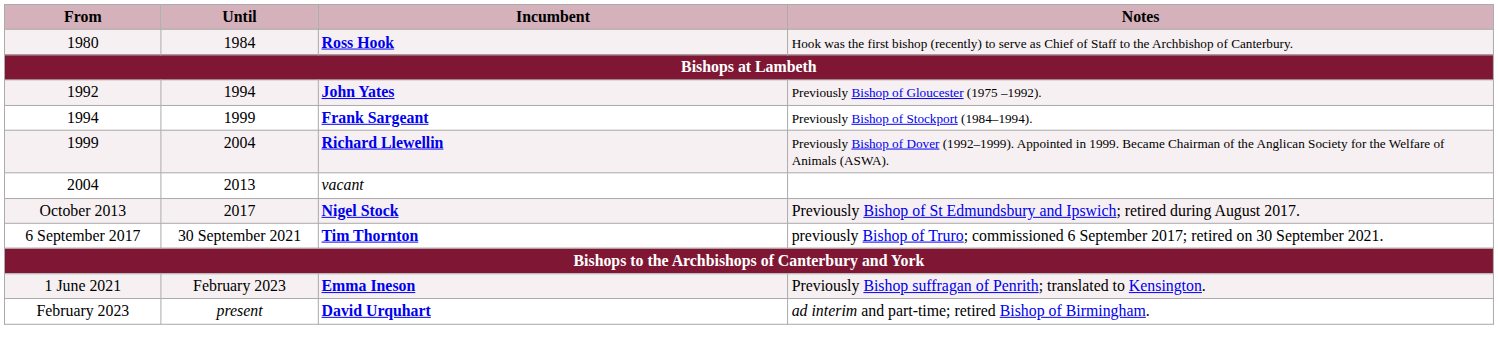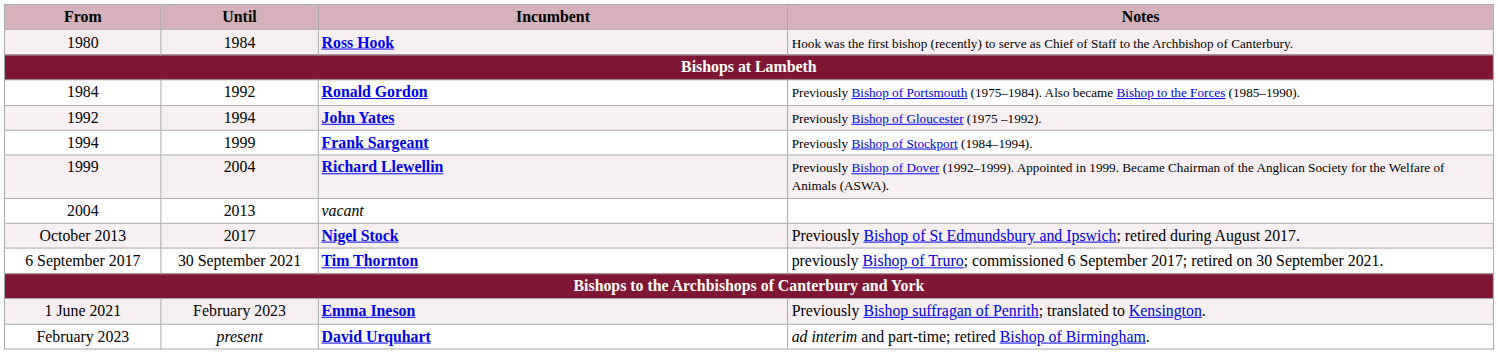+ row: 1984 | 1992 | Ronald Gordon | Previously Bishop of Portsmouth (1975–1984). Also became Bishop to the Forces (1985–1990).
